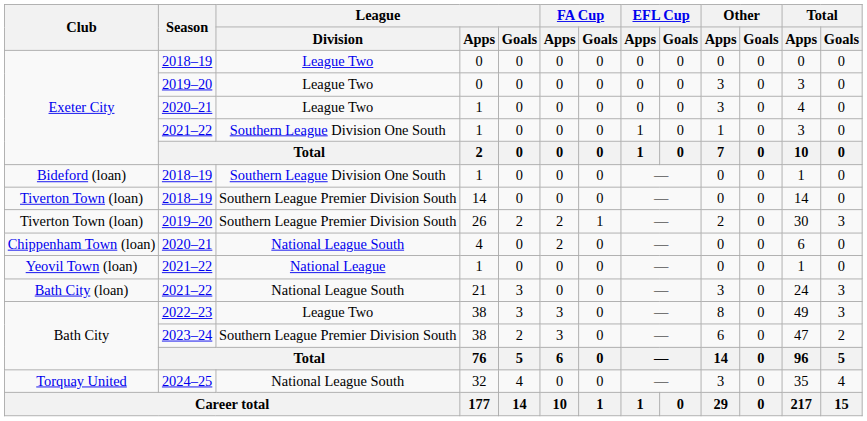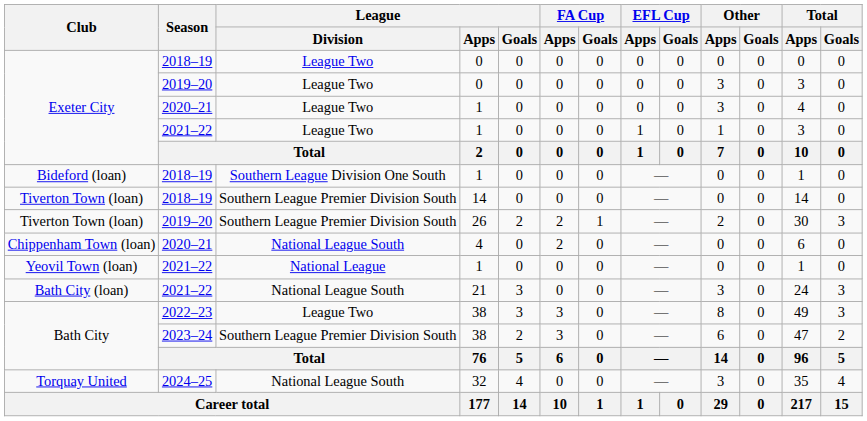Exeter City / 2021–22 | League / Division: Southern League Division One South -> League Two
